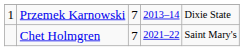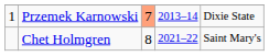Przemek Karnowski | column 3: no background -> lightsalmon background
Chet Holmgren | column 3: 7 -> 8
